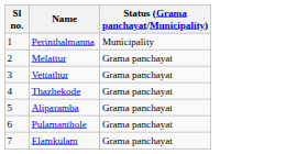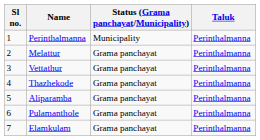+ column: Taluk | Perinthalmanna | Perinthalmanna | Perinthalmanna | Perinthalmanna | Perinthalmanna | Perinthalmanna | Perinthalmanna
